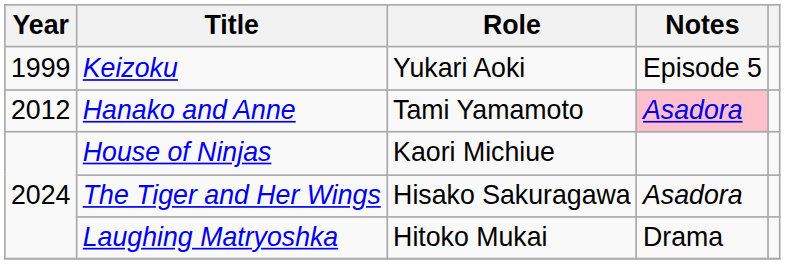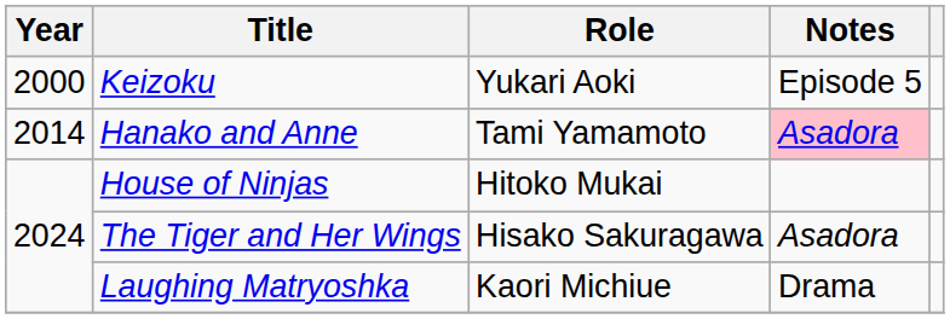Keizoku | Year: 1999 -> 2000
Hanako and Anne | Year: 2012 -> 2014
House of Ninjas | Role: Kaori Michiue -> Hitoko Mukai
Laughing Matryoshka | Role: Hitoko Mukai -> Kaori Michiue
